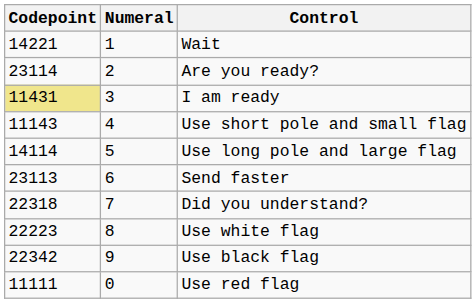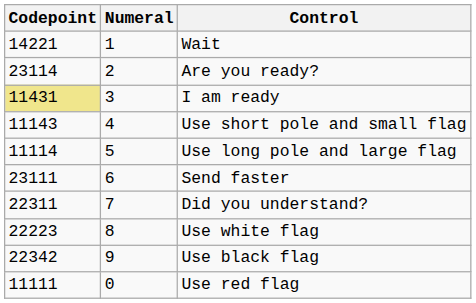Use long pole and large flag | Codepoint: 14114 -> 11114
Send faster | Codepoint: 23113 -> 23111
Did you understand? | Codepoint: 22318 -> 22311
